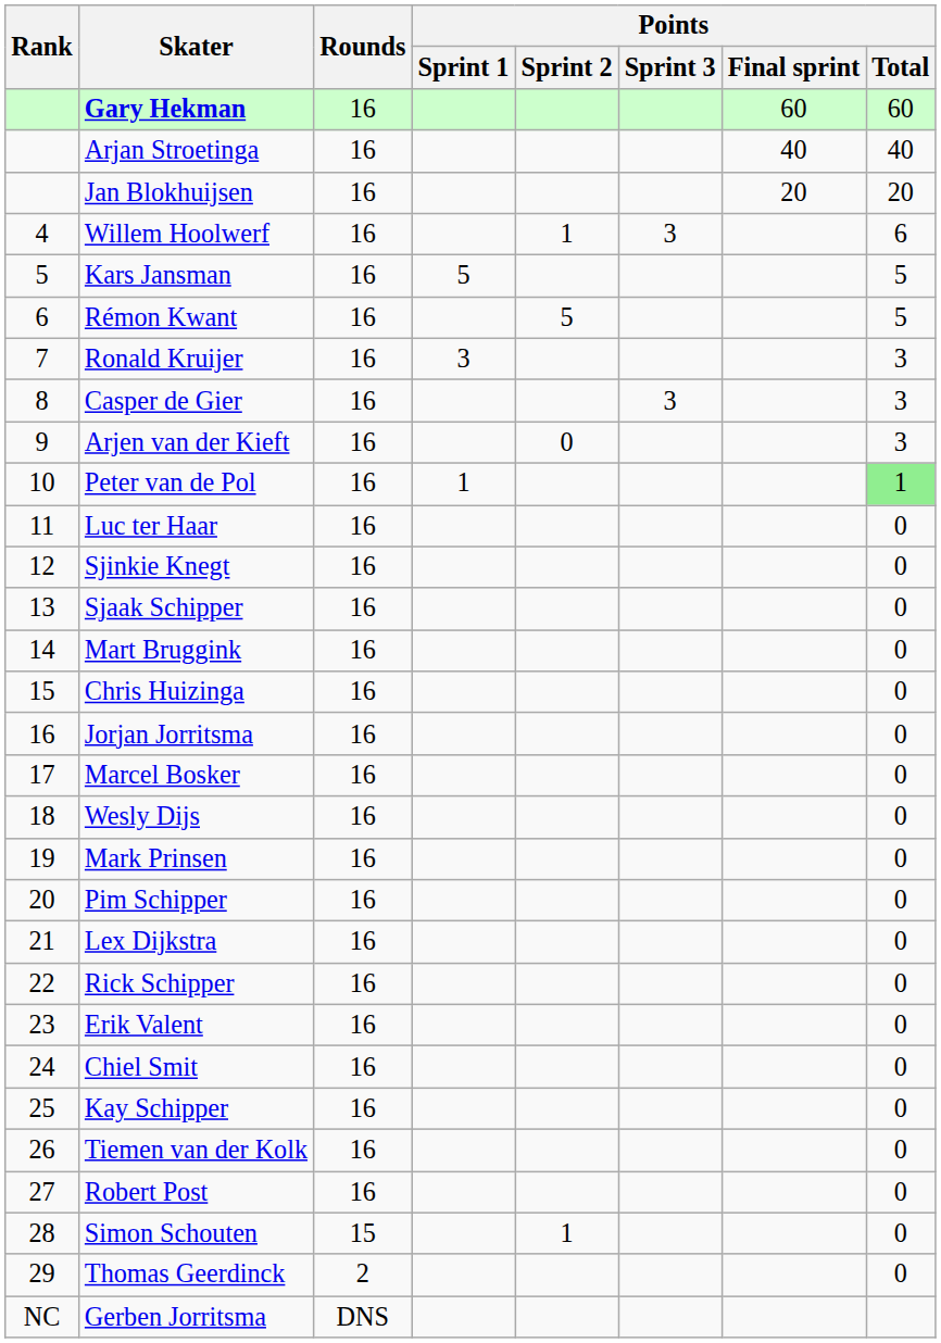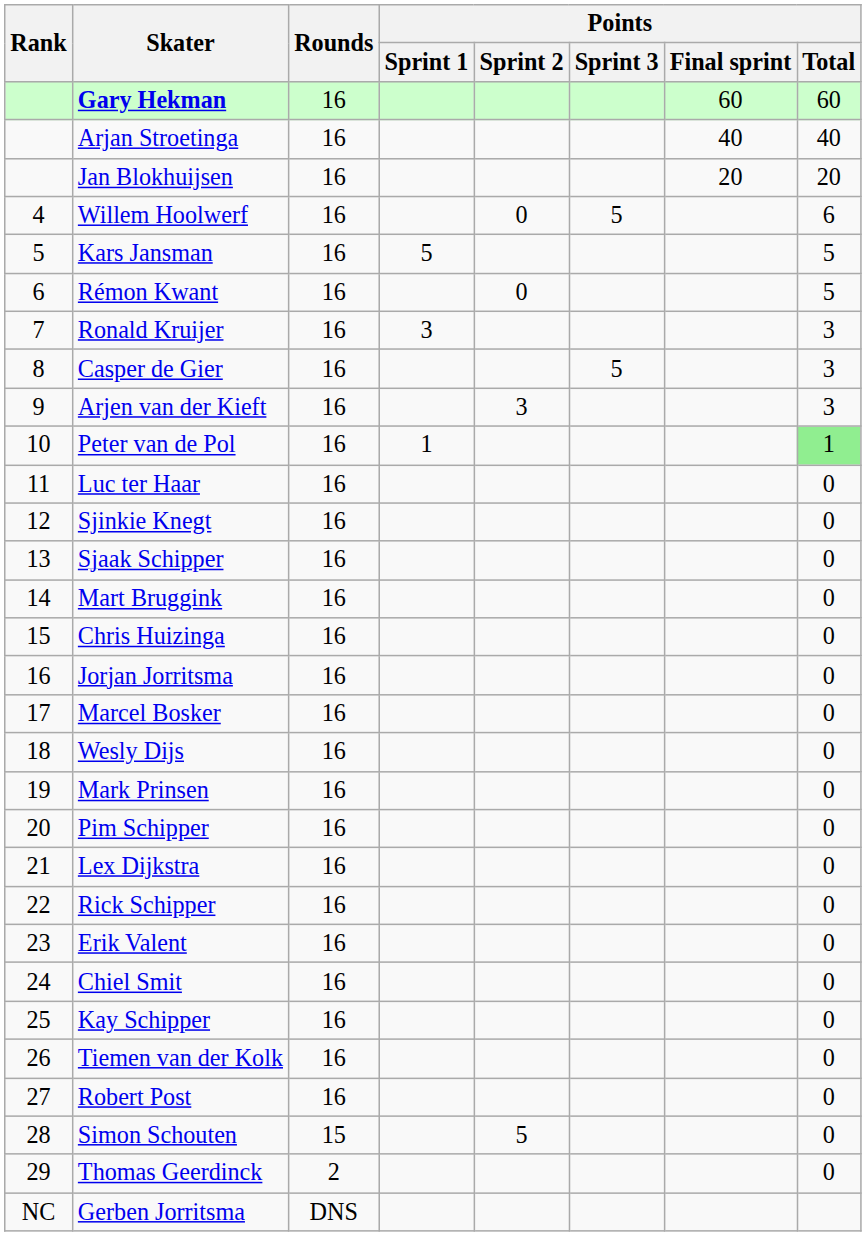Willem Hoolwerf | Points / Sprint 2: 1 -> 0
Willem Hoolwerf | Points / Sprint 3: 3 -> 5
Rémon Kwant | Points / Sprint 2: 5 -> 0
Casper de Gier | Points / Sprint 3: 3 -> 5
Arjen van der Kieft | Points / Sprint 2: 0 -> 3
Simon Schouten | Points / Sprint 2: 1 -> 5
